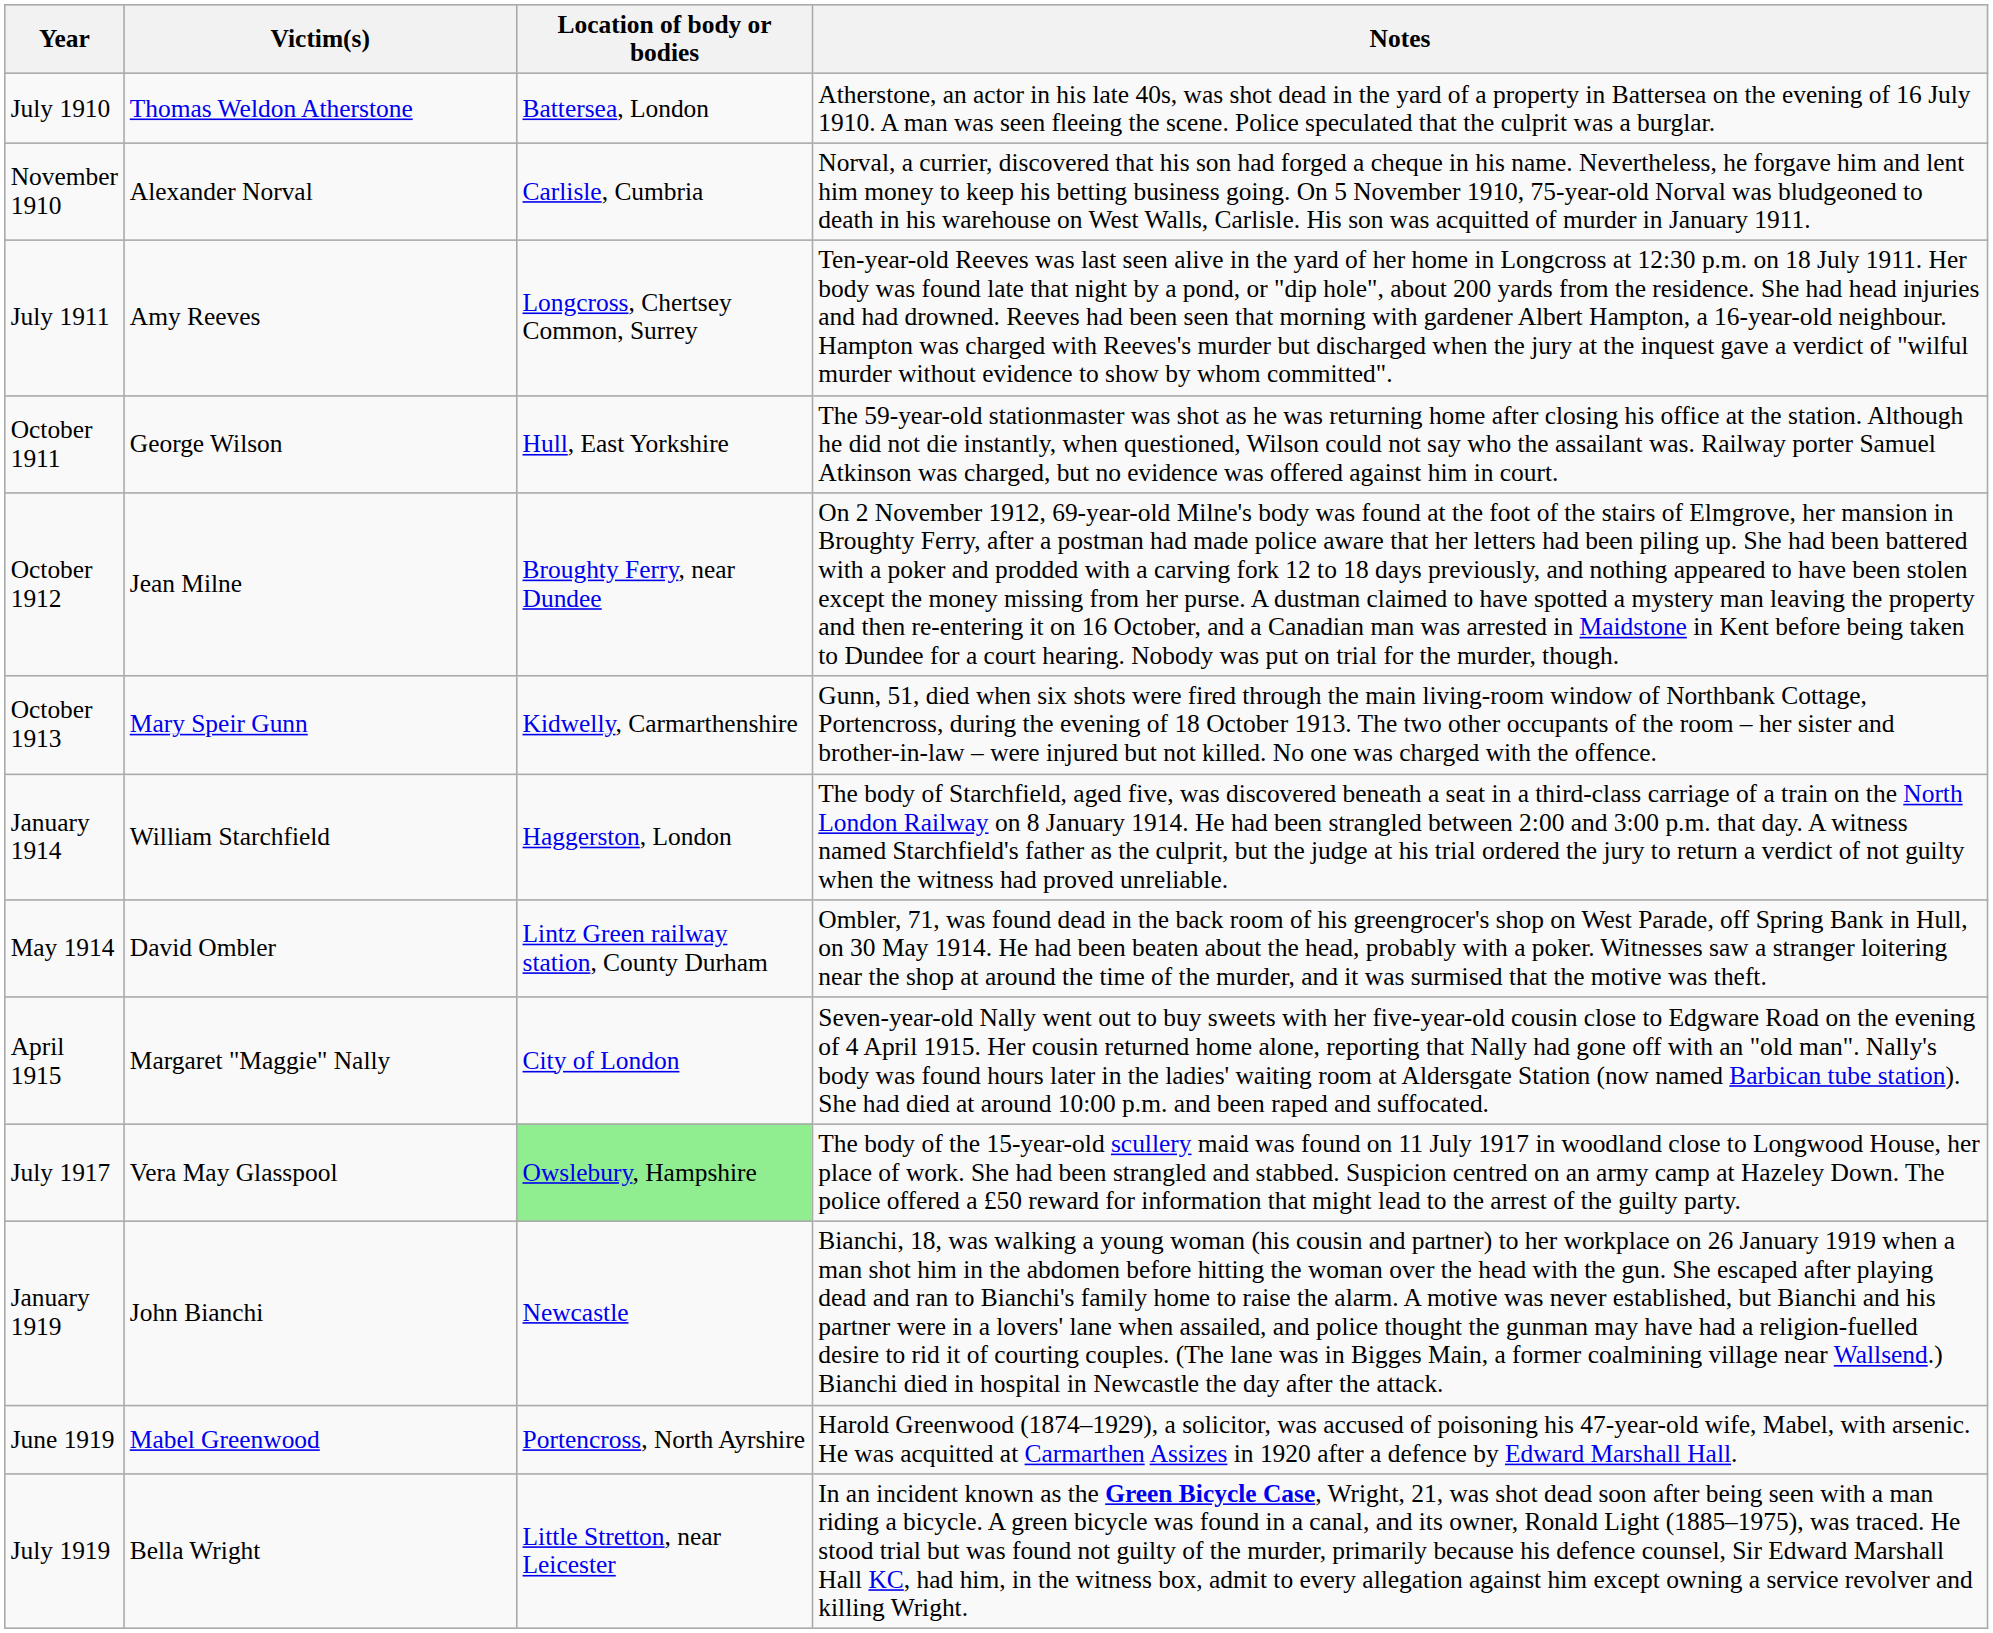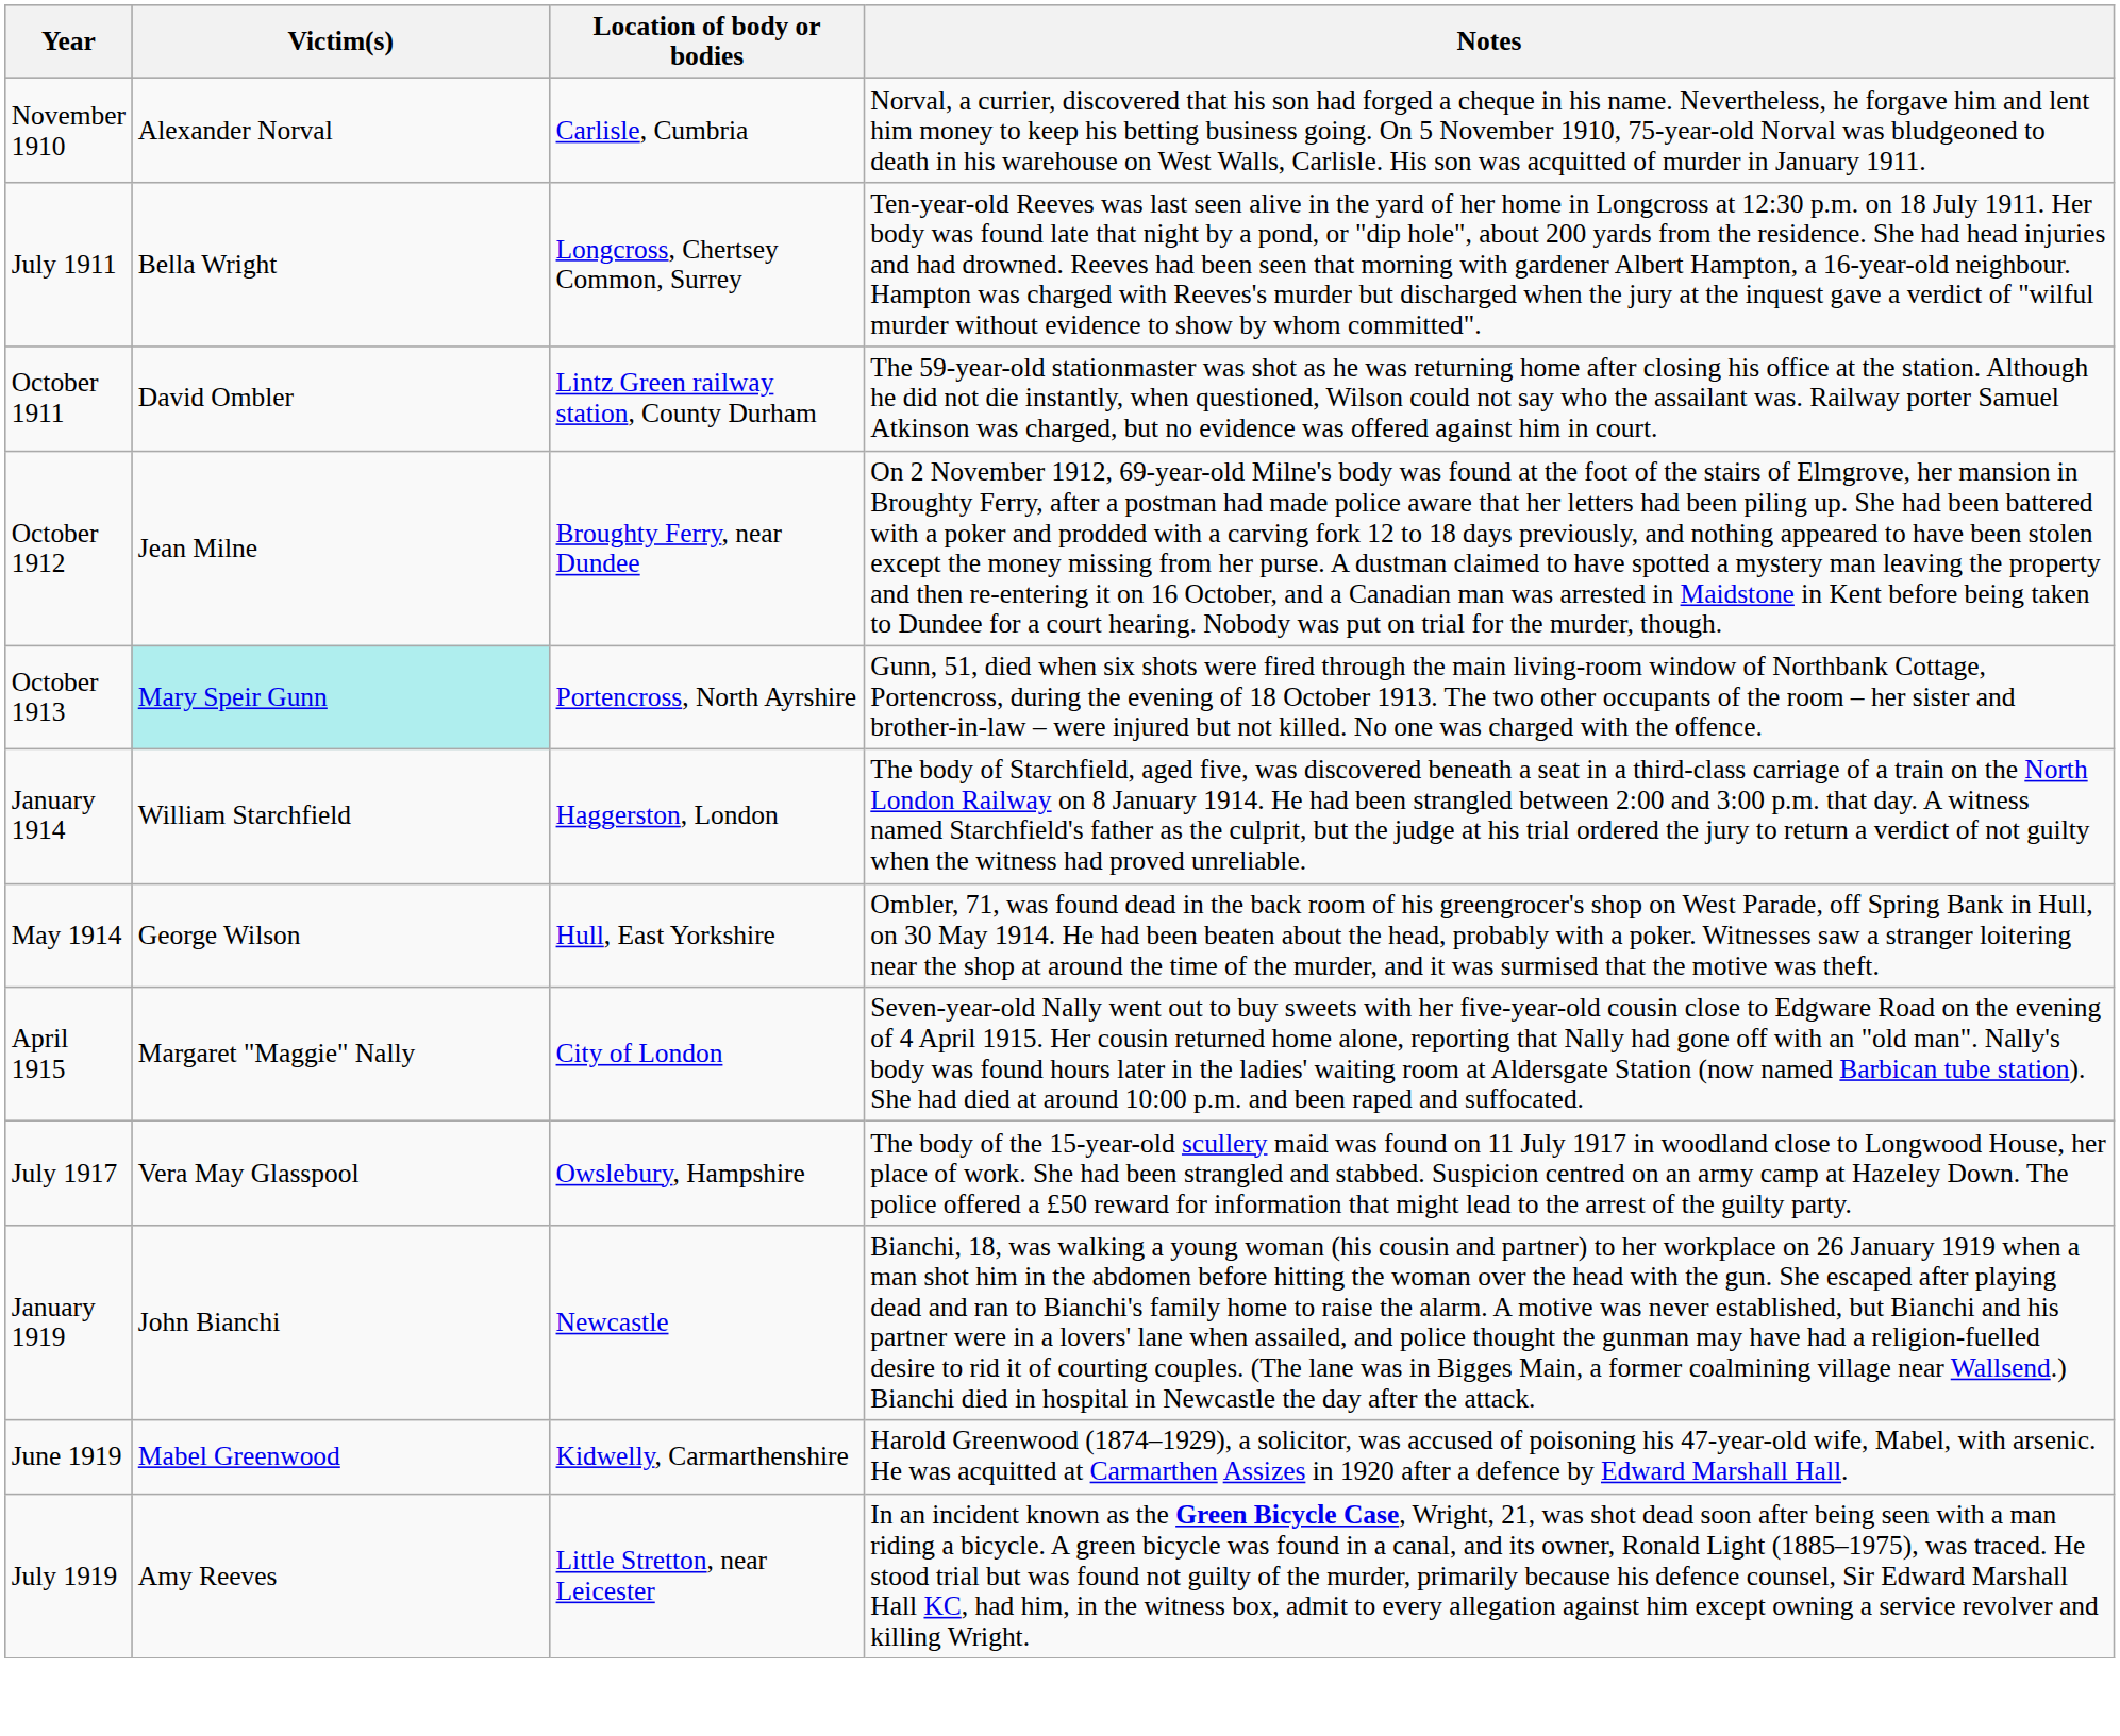- row: July 1910 | Thomas Weldon Atherstone | Battersea, London | Atherstone, an actor in his late 40s, was shot dead in the yard of a property in Battersea on the evening of 16 July 1910. A man was seen fleeing the scene. Police speculated that the culprit was a burglar.
July 1911 | Victim(s): Amy Reeves -> Bella Wright
October 1911 | Victim(s): George Wilson -> David Ombler
October 1911 | Location of body or bodies: Hull, East Yorkshire -> Lintz Green railway station, County Durham
October 1913 | Victim(s): no background -> paleturquoise background
October 1913 | Location of body or bodies: Kidwelly, Carmarthenshire -> Portencross, North Ayrshire
May 1914 | Victim(s): David Ombler -> George Wilson
May 1914 | Location of body or bodies: Lintz Green railway station, County Durham -> Hull, East Yorkshire
July 1917 | Location of body or bodies: lightgreen background -> no background
June 1919 | Location of body or bodies: Portencross, North Ayrshire -> Kidwelly, Carmarthenshire
July 1919 | Victim(s): Bella Wright -> Amy Reeves
